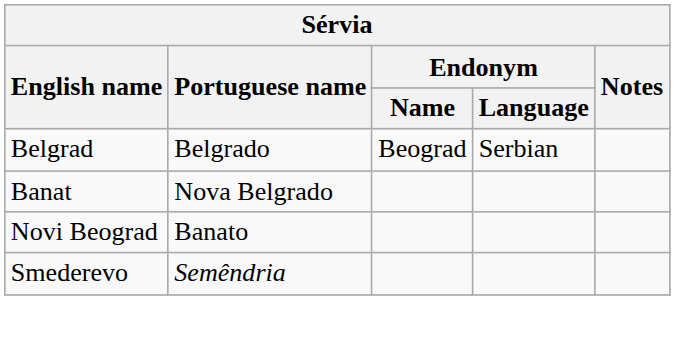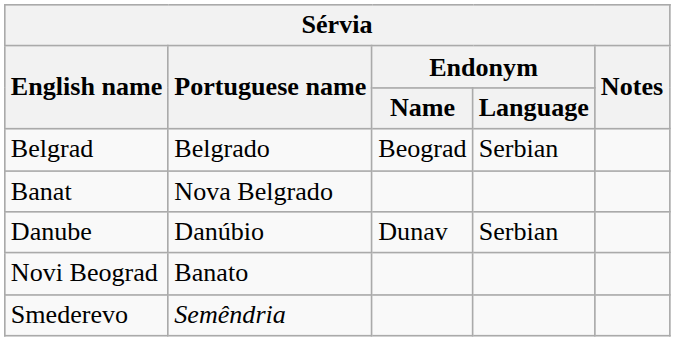+ row: Danube | Danúbio | Dunav | Serbian
